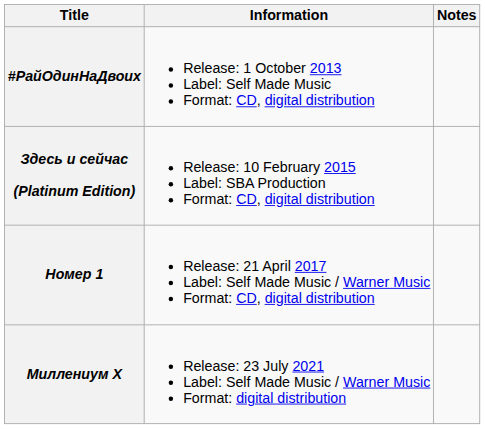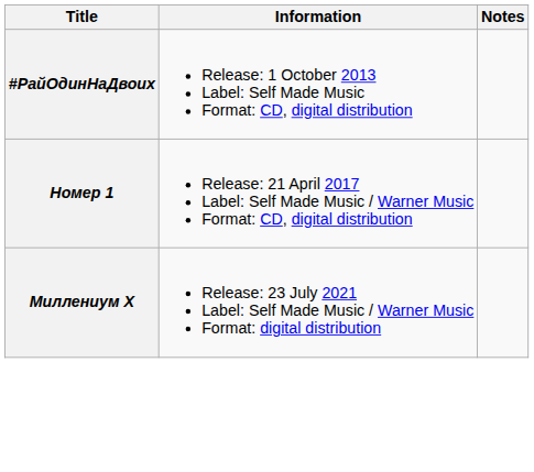- row: Здесь и сейчас (Platinum Edition) | Release: 10 February 2015 Label: SBA Production Format: CD, digital distribution
